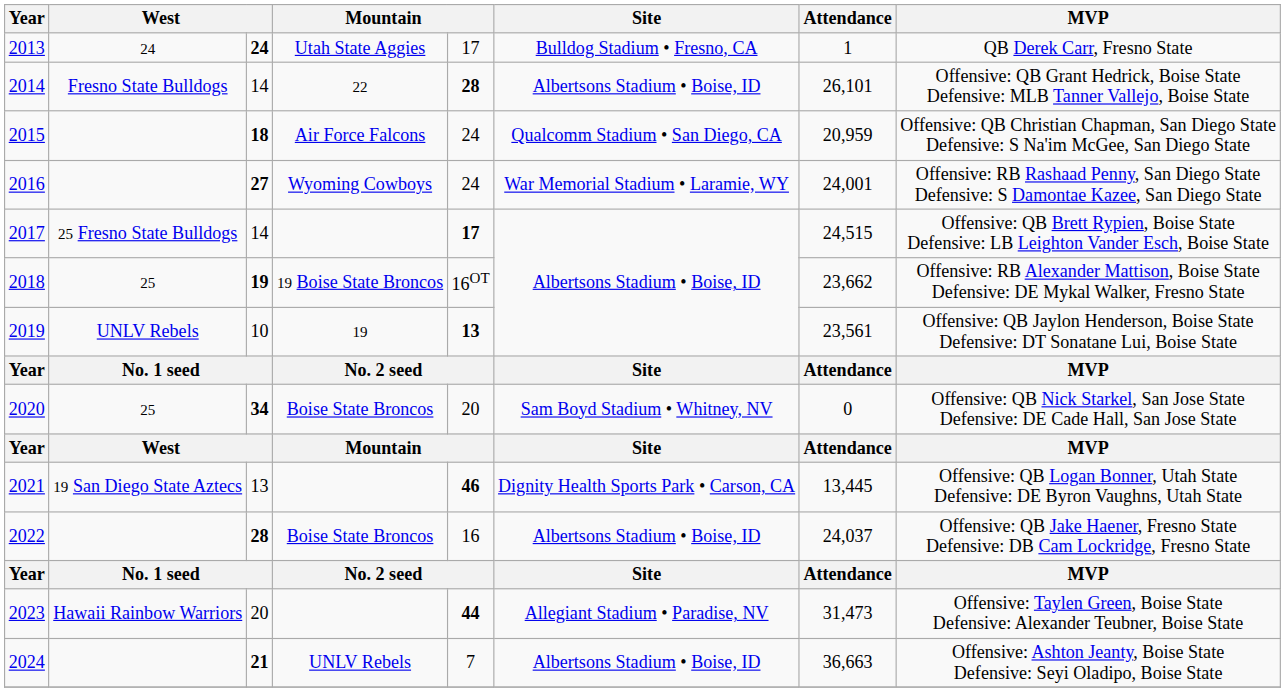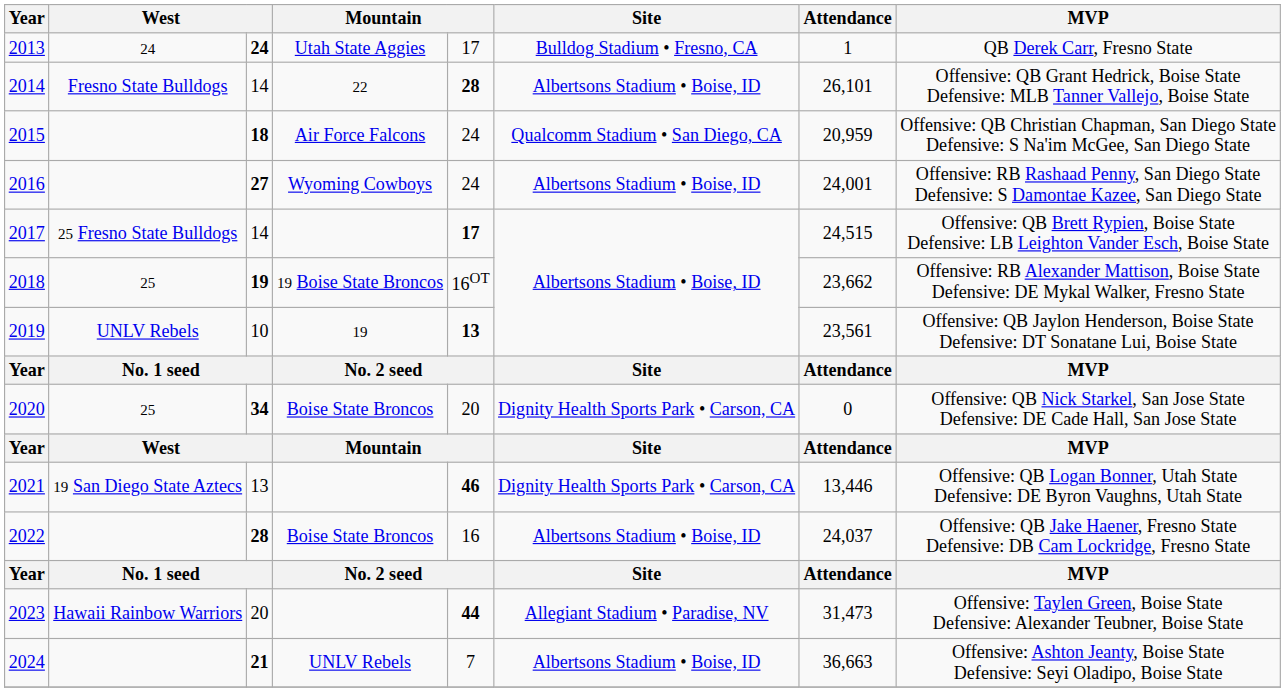2016 | Site: War Memorial Stadium • Laramie, WY -> Albertsons Stadium • Boise, ID
2020 | Site: Sam Boyd Stadium • Whitney, NV -> Dignity Health Sports Park • Carson, CA
2021 | Attendance: 13,445 -> 13,446
